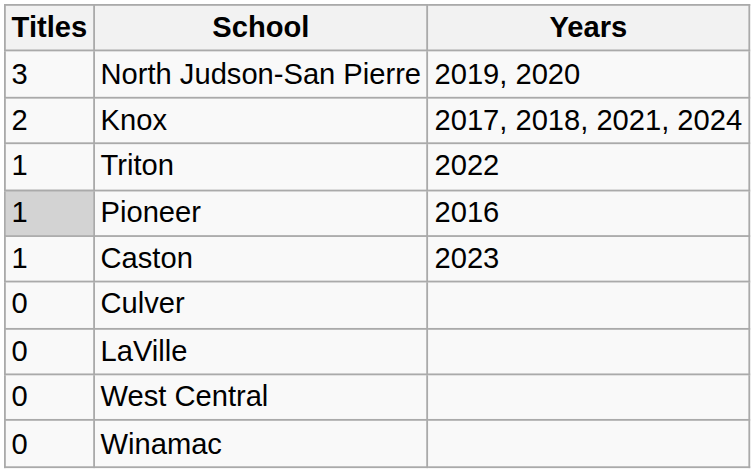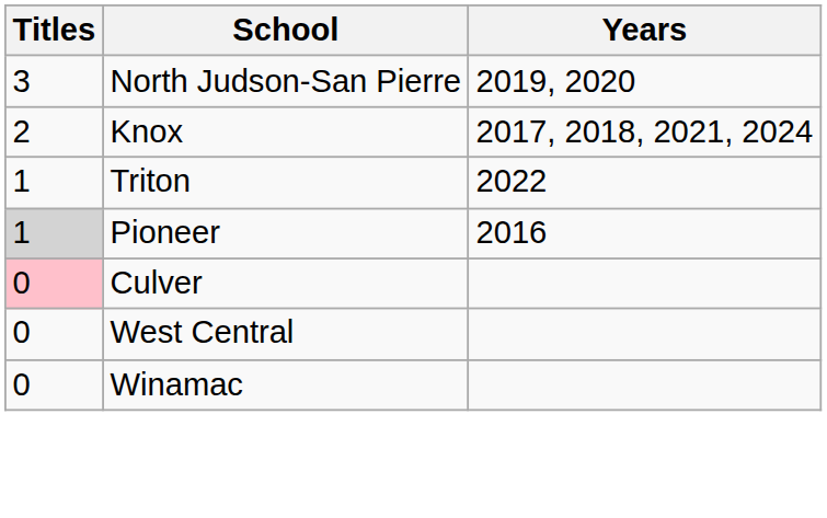- row: 1 | Caston | 2023
Culver | Titles: no background -> pink background
- row: 0 | LaVille
